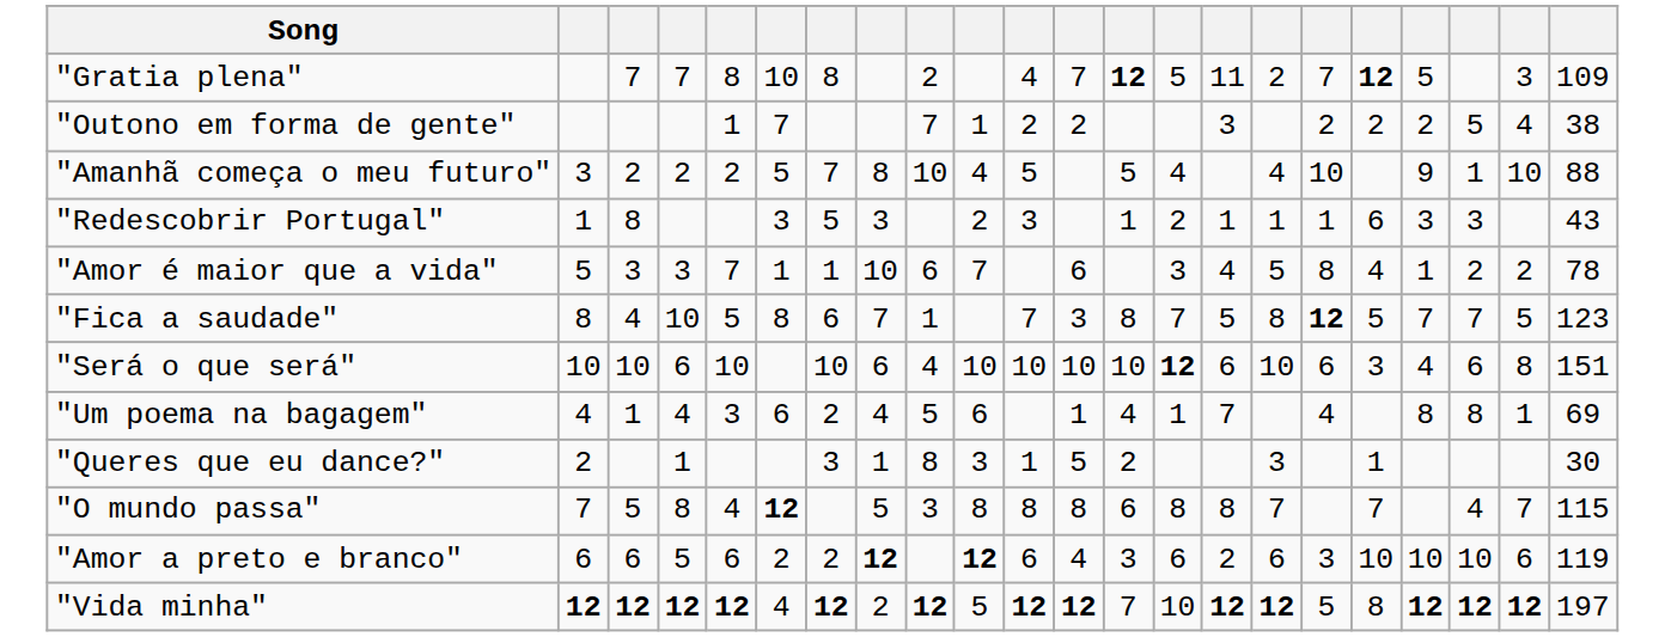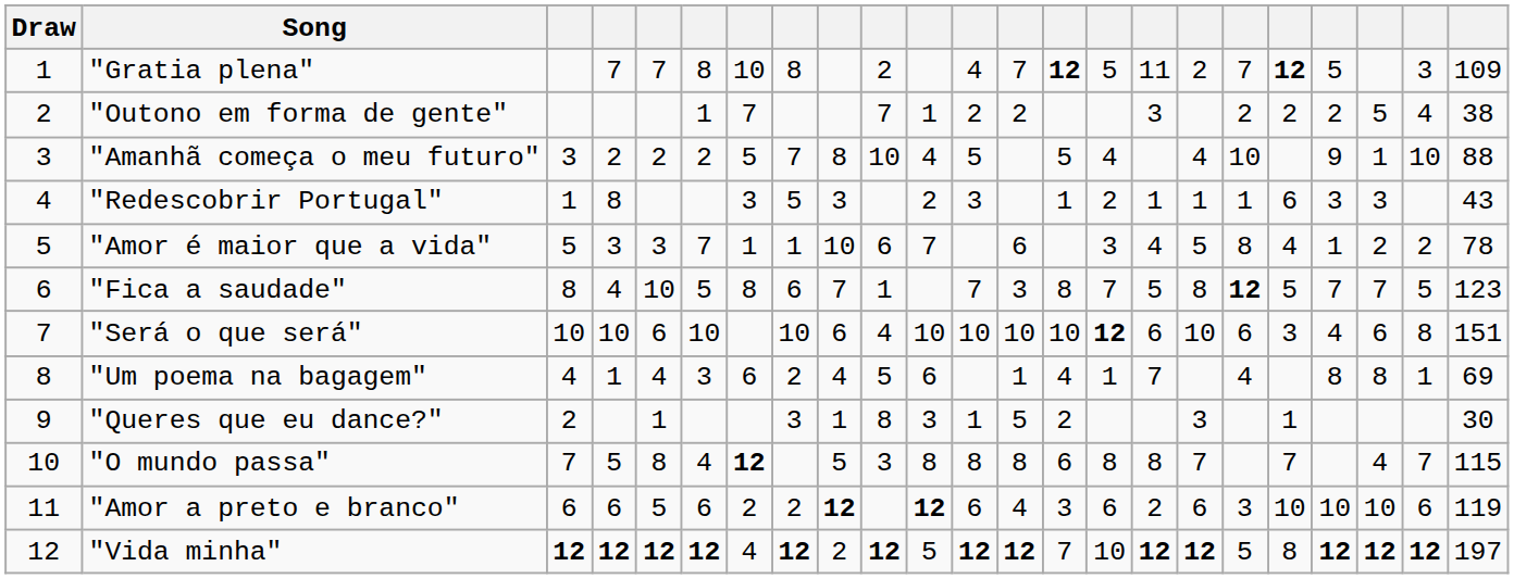+ column: Draw | 1 | 2 | 3 | 4 | 5 | 6 | 7 | 8 | 9 | 10 | 11 | 12
